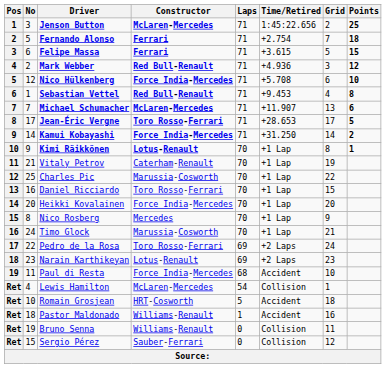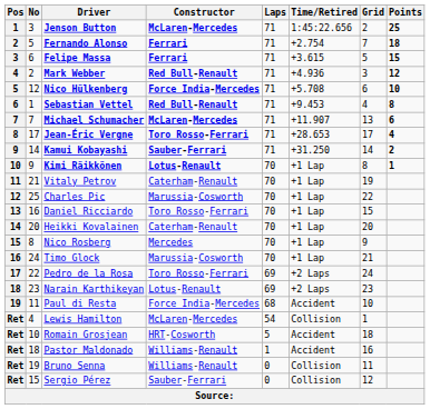Jean-Éric Vergne | Points: 5 -> 4
Kamui Kobayashi | Constructor: Force India-Mercedes -> Sauber-Ferrari
Heikki Kovalainen | Constructor: Force India-Mercedes -> Caterham-Renault
